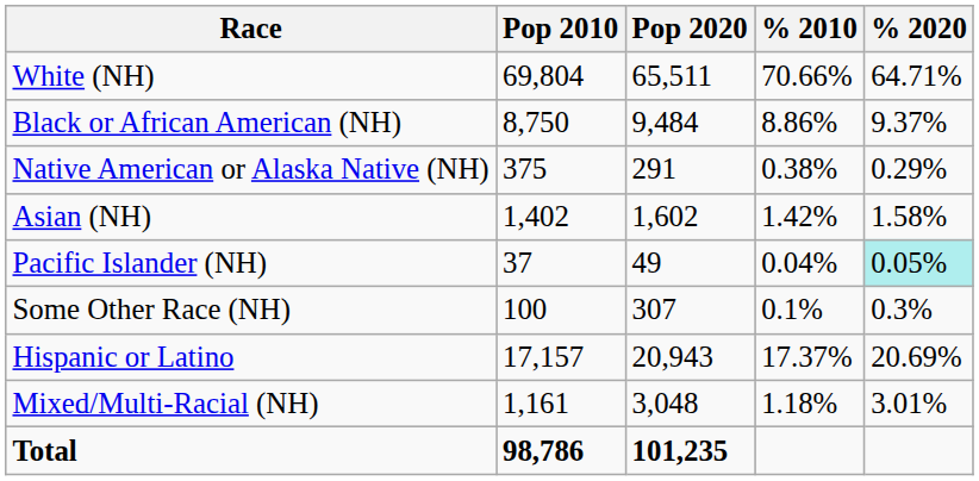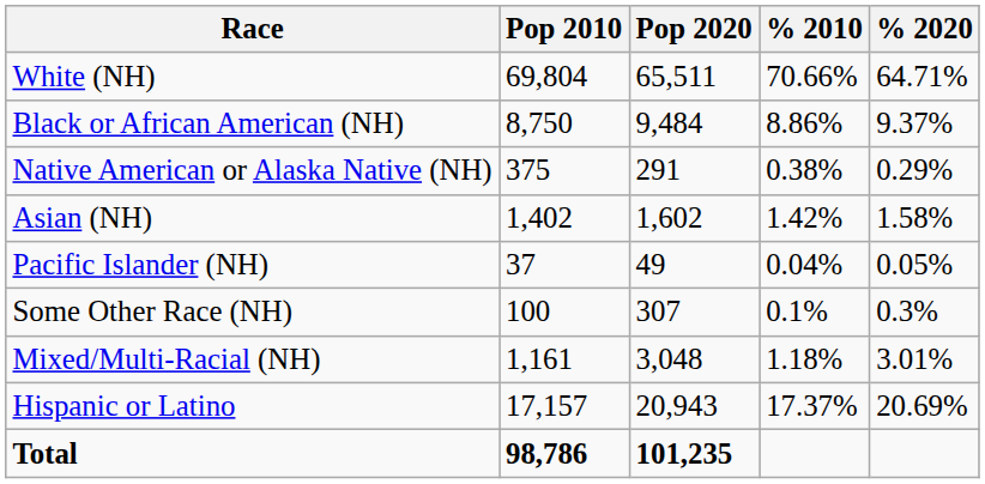Pacific Islander (NH) | % 2020: paleturquoise background -> no background
rows swapped: Mixed/Multi-Racial (NH) <-> Hispanic or Latino
